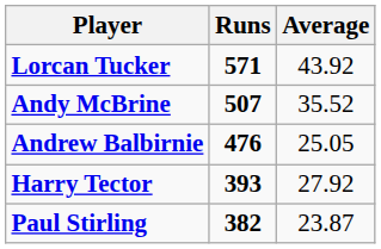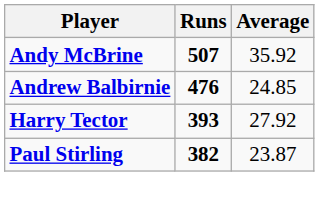- row: Lorcan Tucker | 571 | 43.92
Andy McBrine | Average: 35.52 -> 35.92
Andrew Balbirnie | Average: 25.05 -> 24.85
